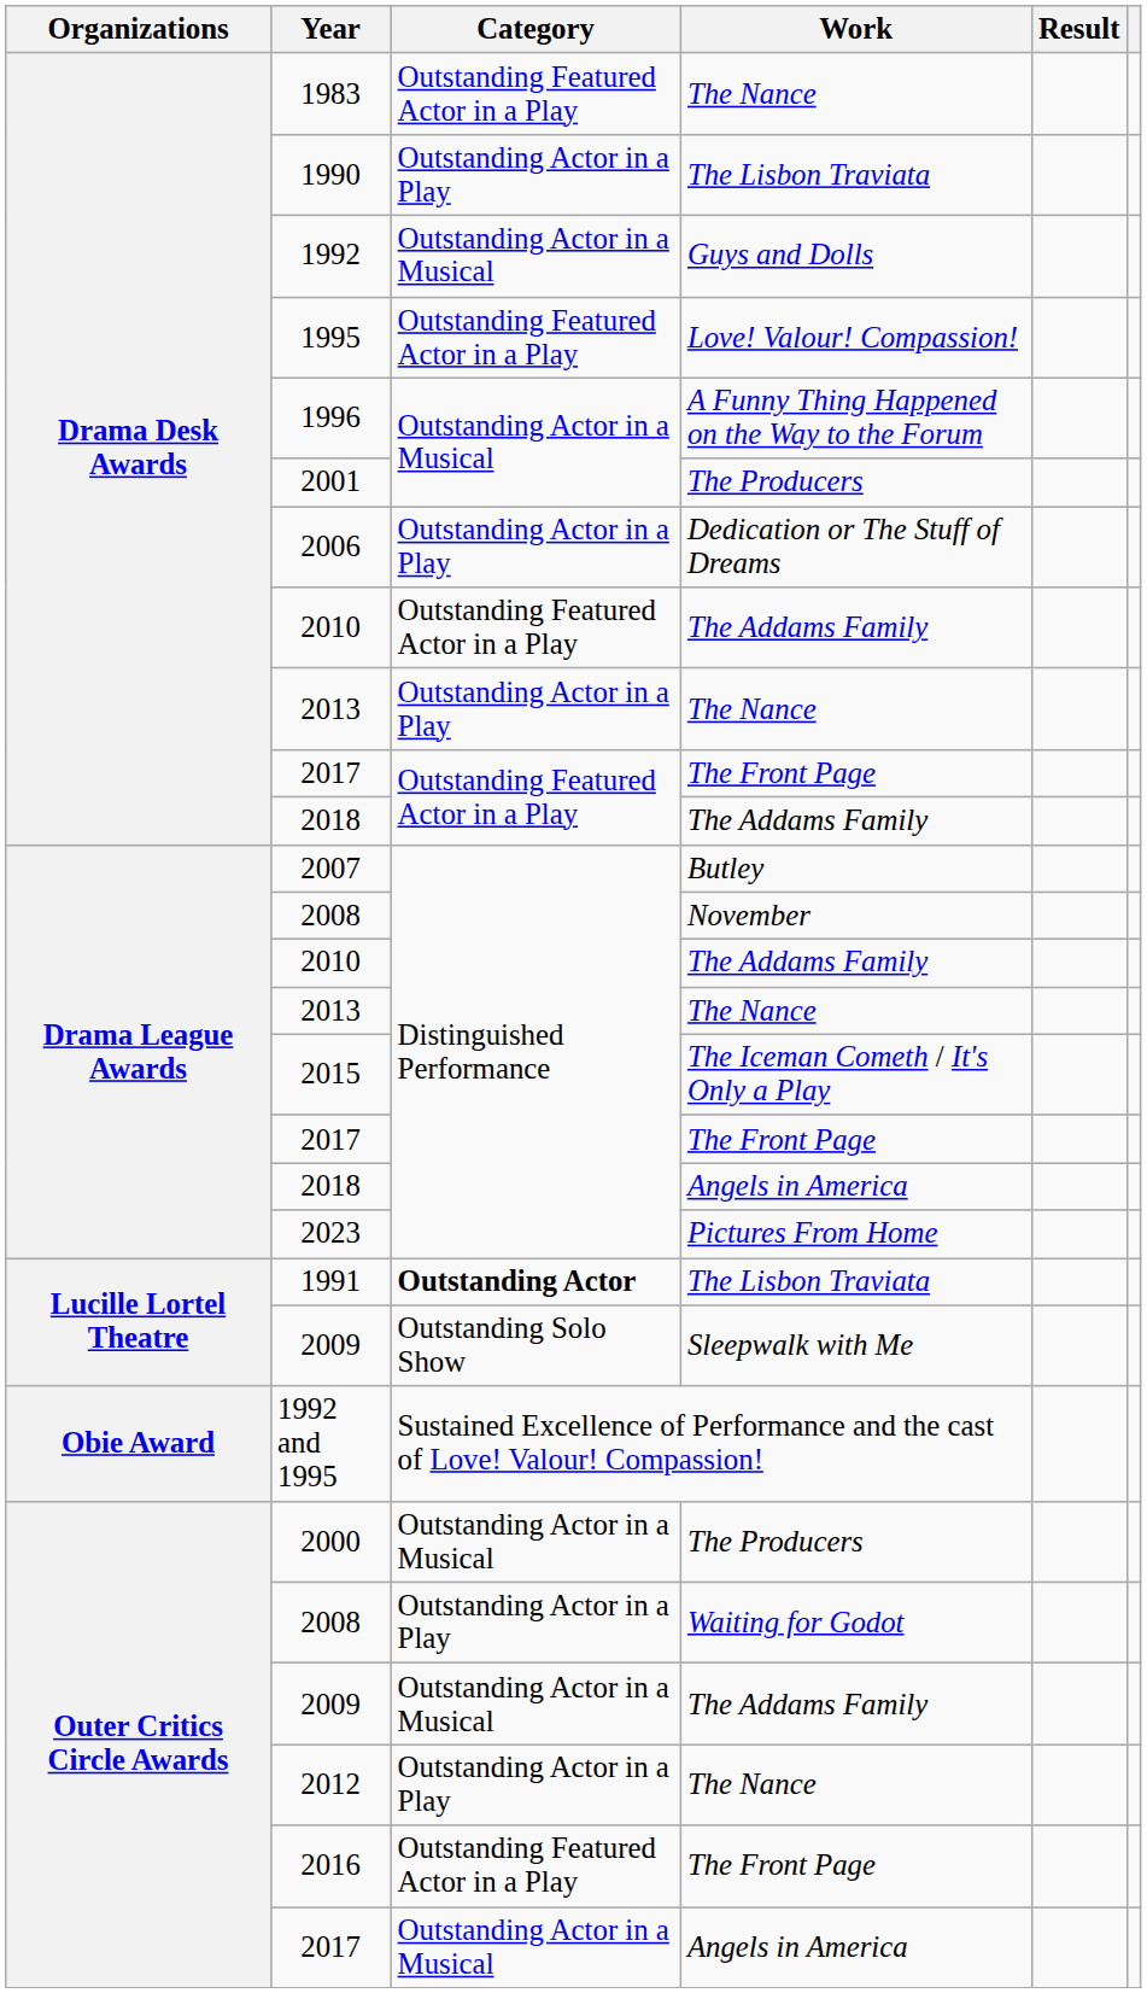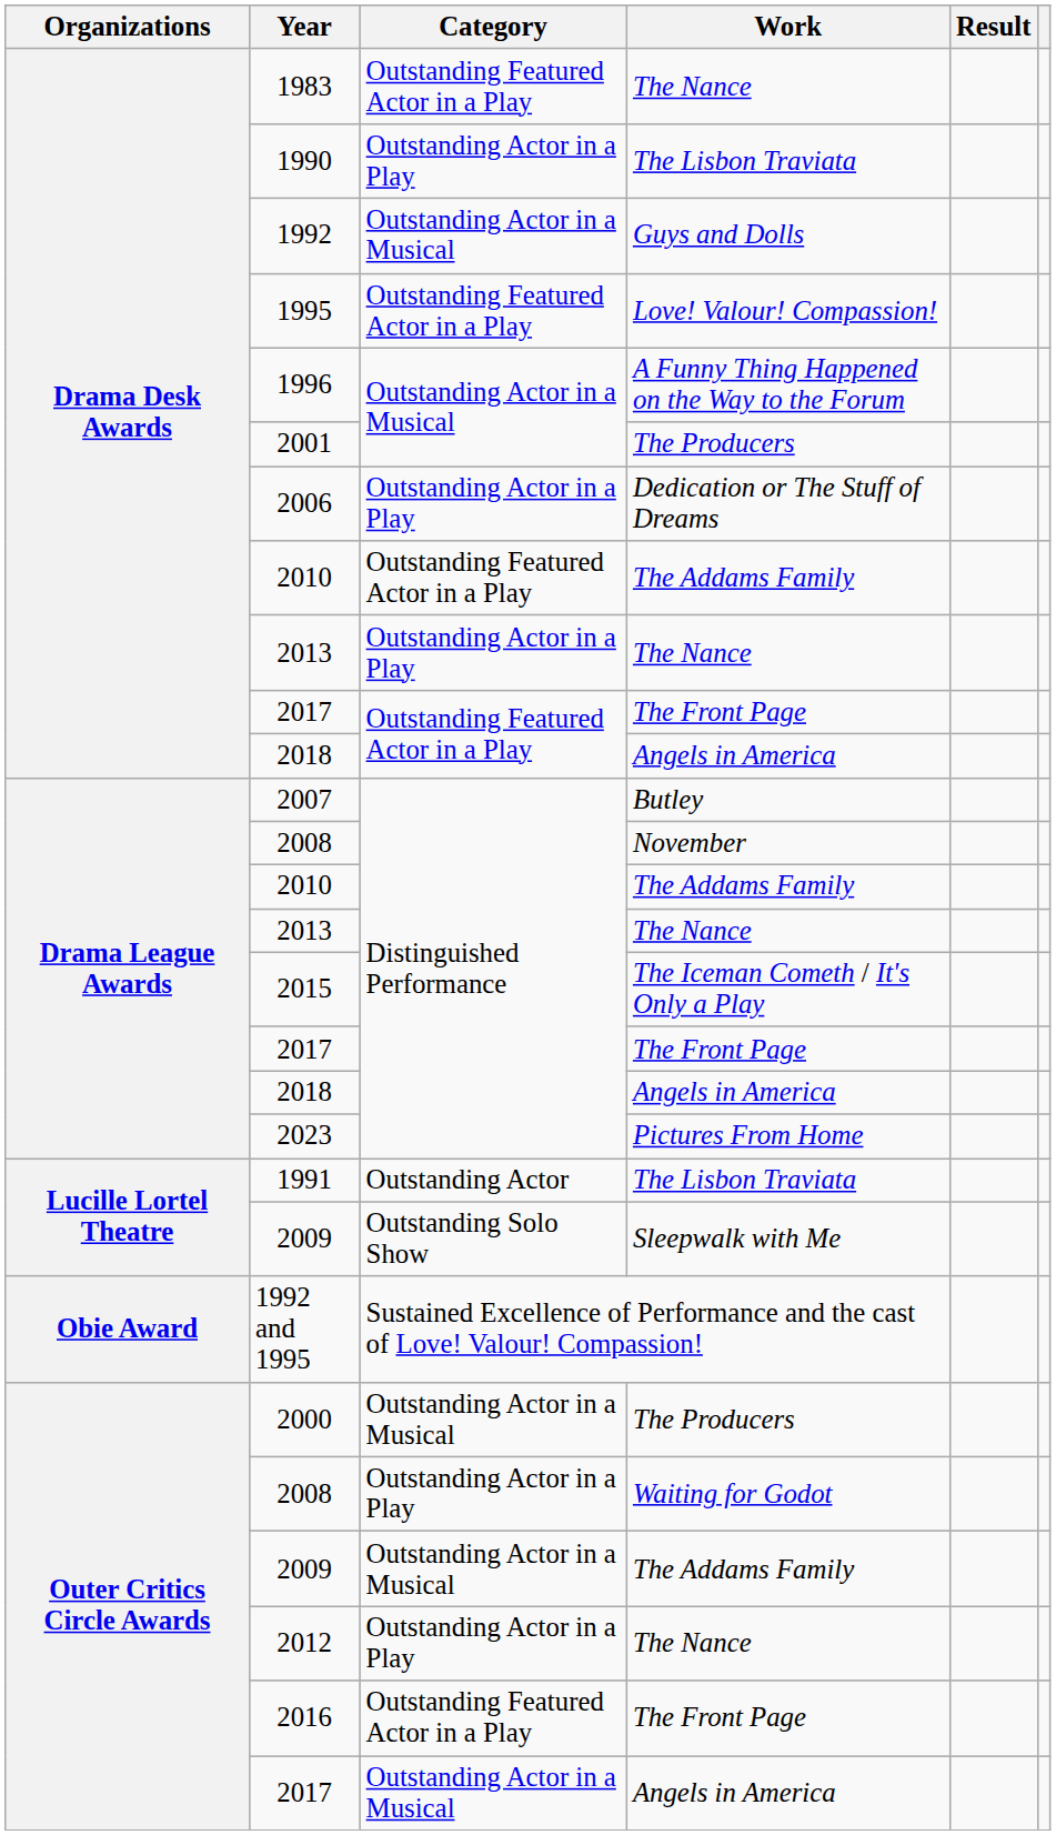Drama Desk Awards / 2018 | Work: The Addams Family -> Angels in America
1991 | Category: bold -> normal
